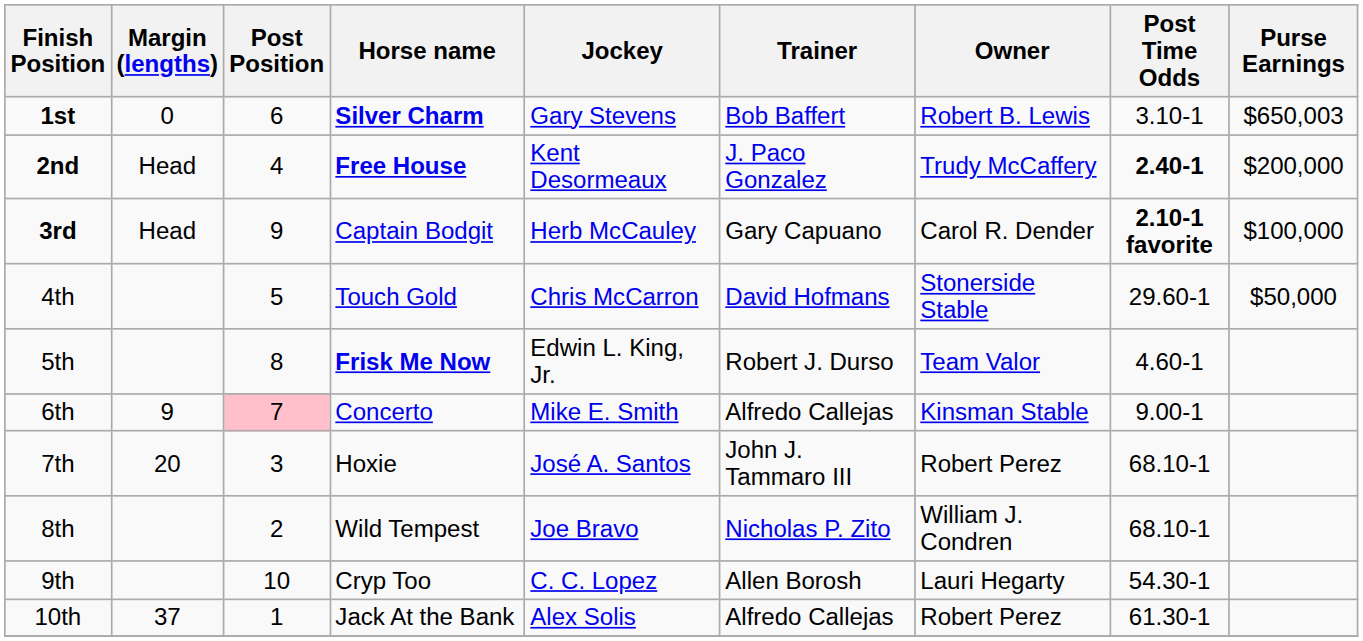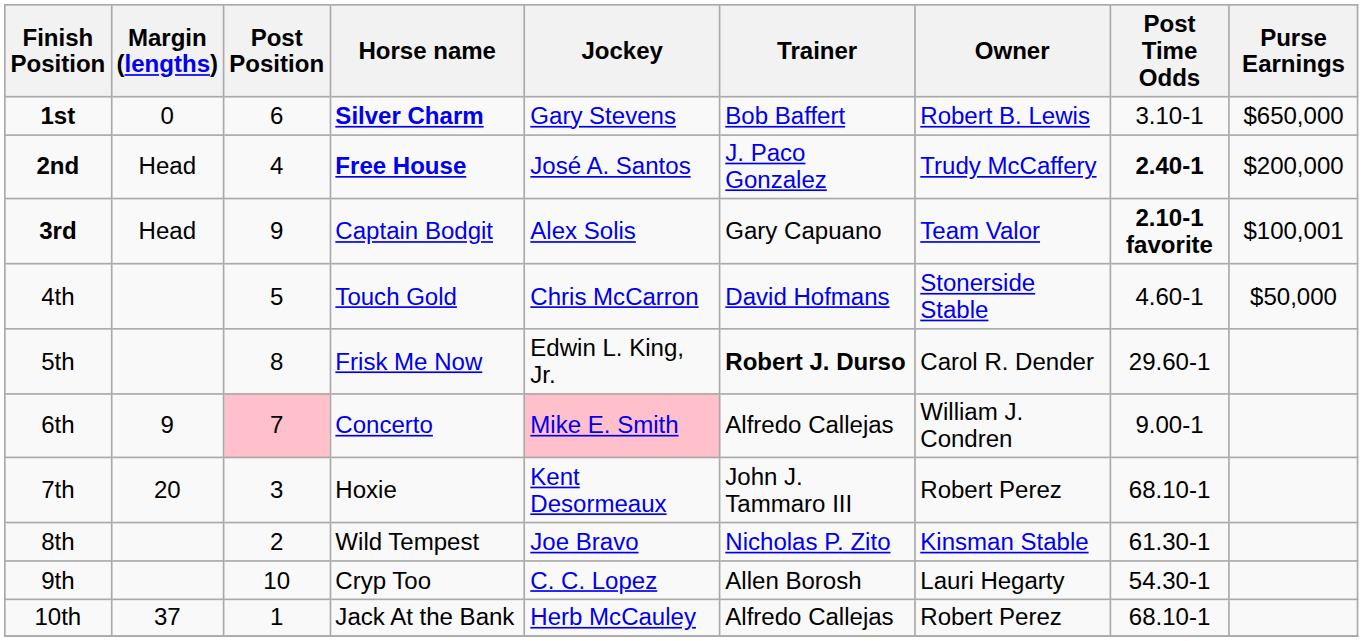1st | Purse Earnings: $650,003 -> $650,000
2nd | Jockey: Kent Desormeaux -> José A. Santos
3rd | Jockey: Herb McCauley -> Alex Solis
3rd | Owner: Carol R. Dender -> Team Valor
3rd | Purse Earnings: $100,000 -> $100,001
4th | Post Time Odds: 29.60-1 -> 4.60-1
5th | Horse name: bold -> normal
5th | Trainer: normal -> bold
5th | Owner: Team Valor -> Carol R. Dender
5th | Post Time Odds: 4.60-1 -> 29.60-1
6th | Jockey: no background -> pink background
6th | Owner: Kinsman Stable -> William J. Condren
7th | Jockey: José A. Santos -> Kent Desormeaux
8th | Owner: William J. Condren -> Kinsman Stable
8th | Post Time Odds: 68.10-1 -> 61.30-1
10th | Jockey: Alex Solis -> Herb McCauley
10th | Post Time Odds: 61.30-1 -> 68.10-1
